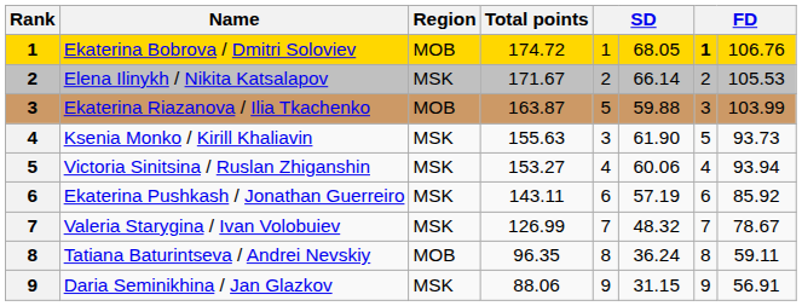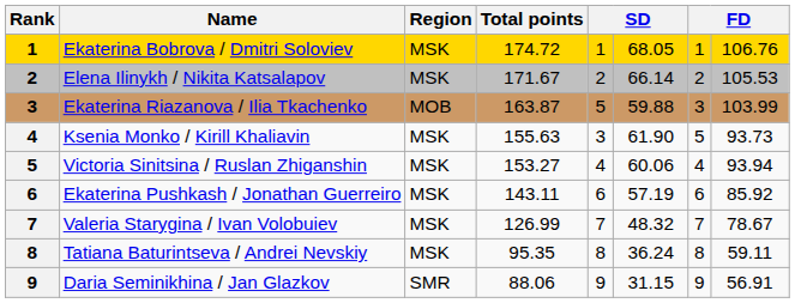Ekaterina Bobrova / Dmitri Soloviev | Region: MOB -> MSK
Ekaterina Bobrova / Dmitri Soloviev | column 7: bold -> normal
Tatiana Baturintseva / Andrei Nevskiy | Region: MOB -> MSK
Tatiana Baturintseva / Andrei Nevskiy | Total points: 96.35 -> 95.35
Daria Seminikhina / Jan Glazkov | Region: MSK -> SMR
